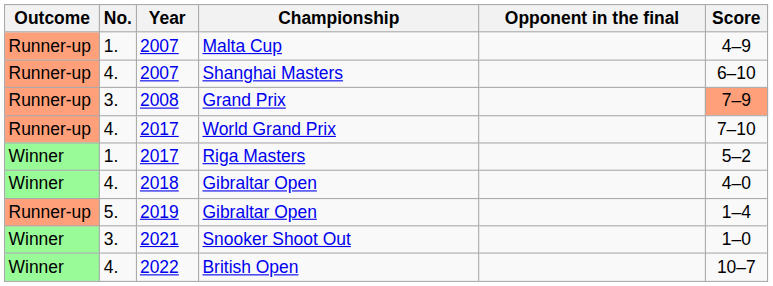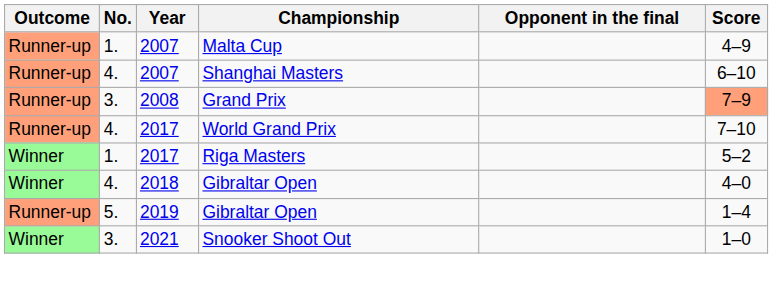- row: Winner | 4. | 2022 | British Open | 10–7
